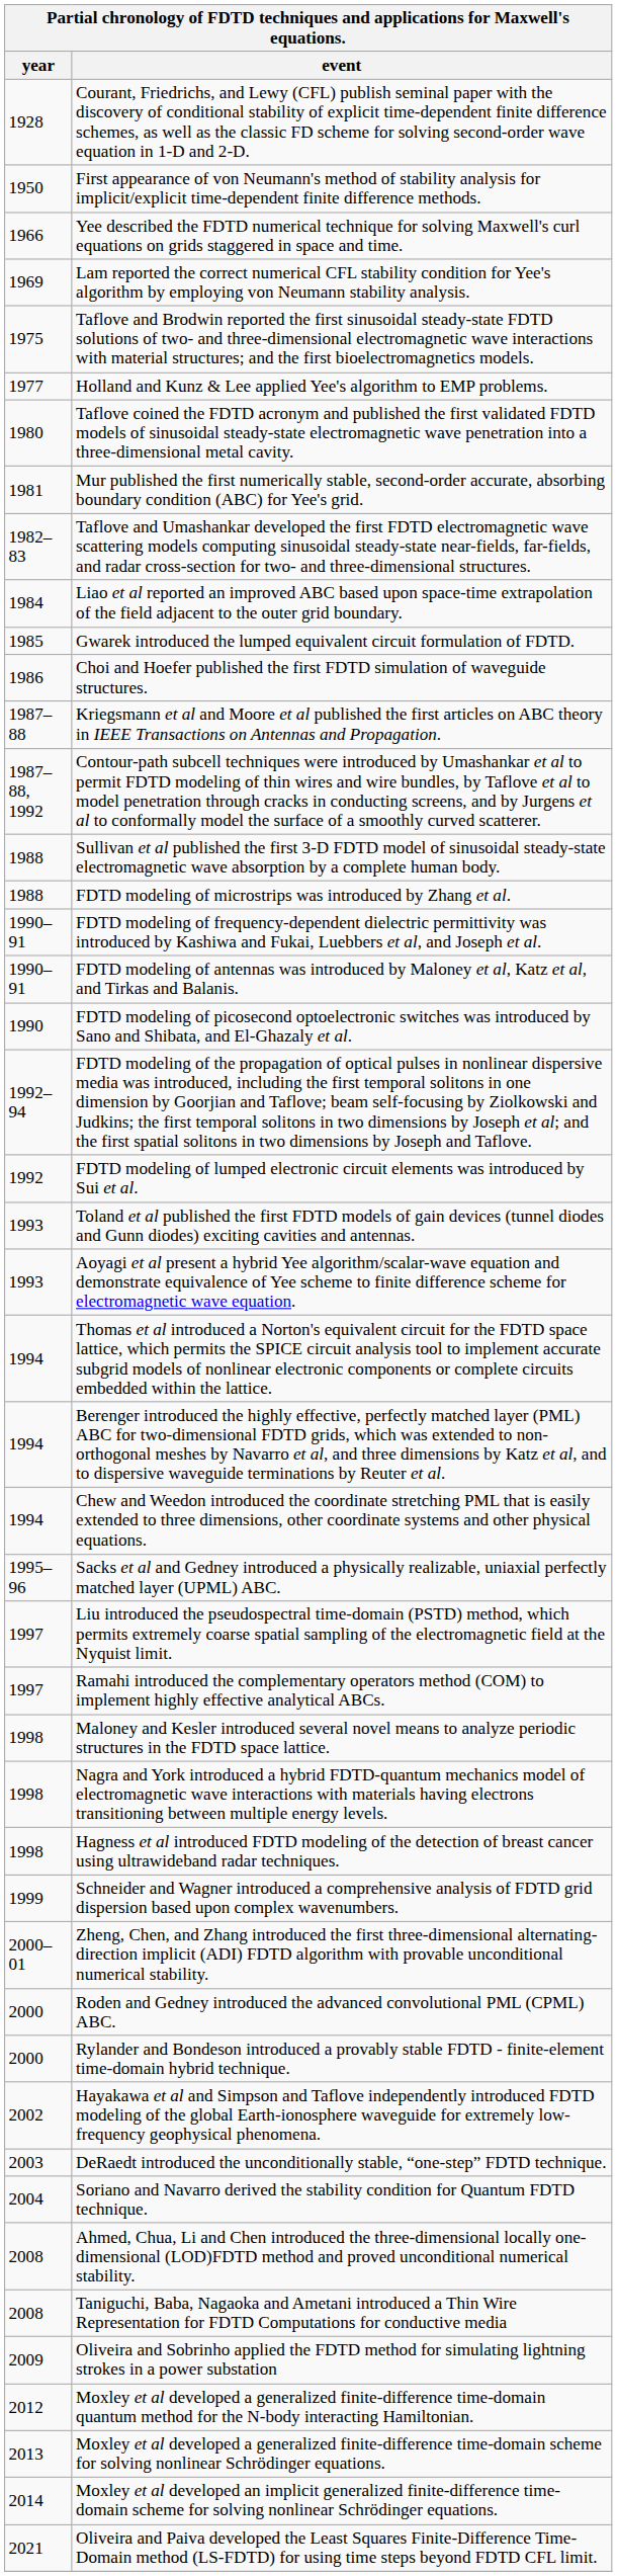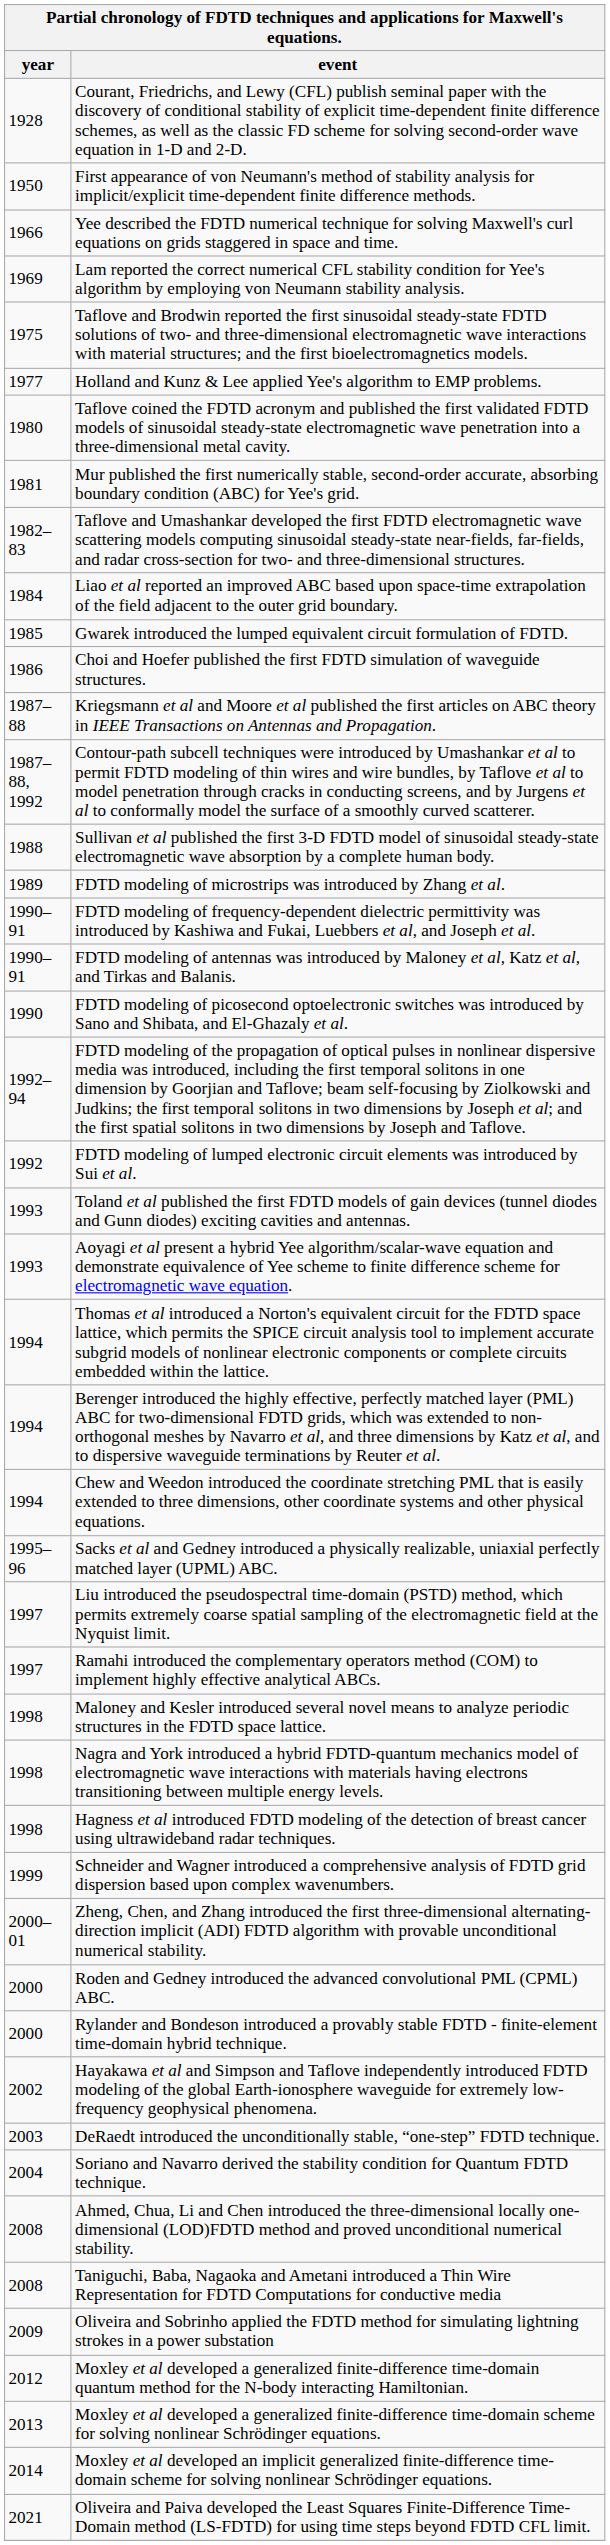FDTD modeling of microstrips was introduced by Zhang et al. | year: 1988 -> 1989
